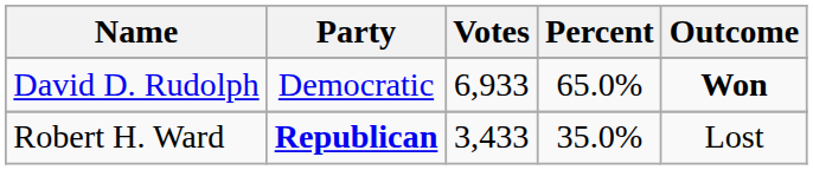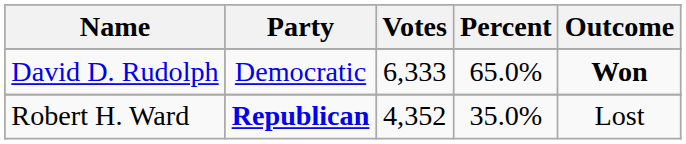David D. Rudolph | Votes: 6,933 -> 6,333
Robert H. Ward | Votes: 3,433 -> 4,352
